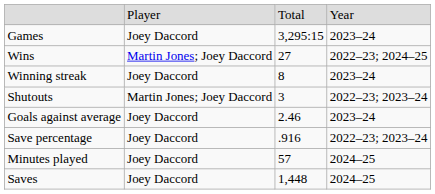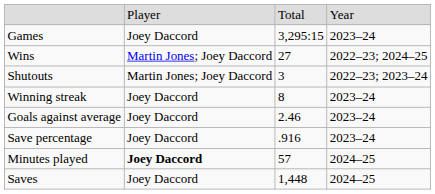rows swapped: Winning streak <-> Shutouts
Save percentage | column 4: 2022–23; 2023–24 -> 2023–24
Minutes played | column 2: normal -> bold
